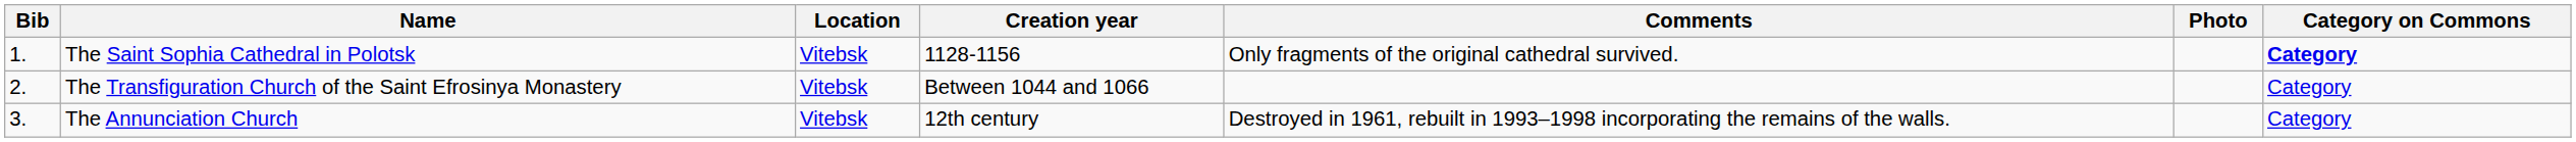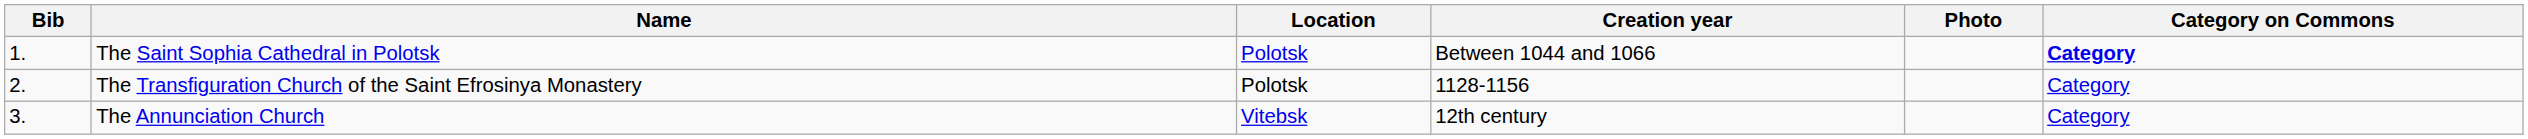- column: Comments | Only fragments of the original cathedral survived. | Destroyed in 1961, rebuilt in 1993–1998 incorporating the remains of the walls.
The Saint Sophia Cathedral in Polotsk | Location: Vitebsk -> Polotsk
The Saint Sophia Cathedral in Polotsk | Creation year: 1128-1156 -> Between 1044 and 1066
The Transfiguration Church of the Saint Efrosinya Monastery | Location: Vitebsk -> Polotsk
The Transfiguration Church of the Saint Efrosinya Monastery | Creation year: Between 1044 and 1066 -> 1128-1156
